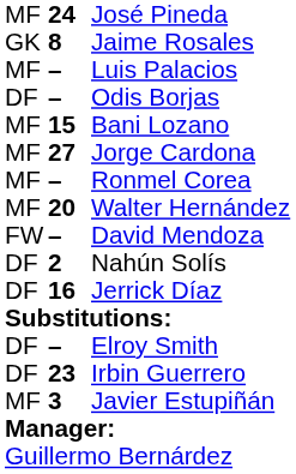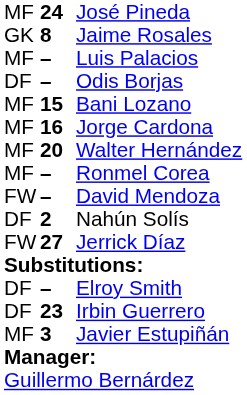Jorge Cardona | column 2: 27 -> 16
rows swapped: Walter Hernández <-> Ronmel Corea
Jerrick Díaz | column 1: DF -> FW
Jerrick Díaz | column 2: 16 -> 27
